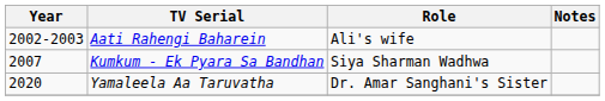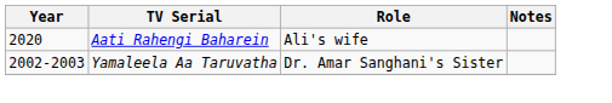Aati Rahengi Baharein | Year: 2002-2003 -> 2020
- row: 2007 | Kumkum - Ek Pyara Sa Bandhan | Siya Sharman Wadhwa
Yamaleela Aa Taruvatha | Year: 2020 -> 2002-2003
